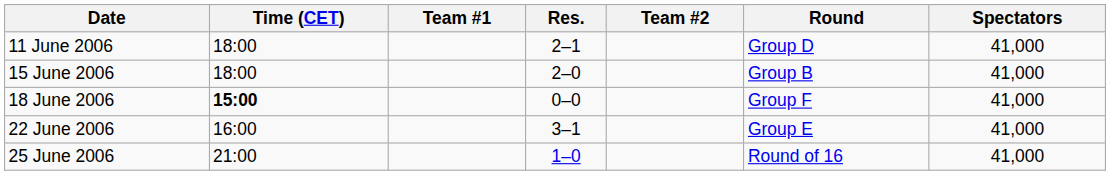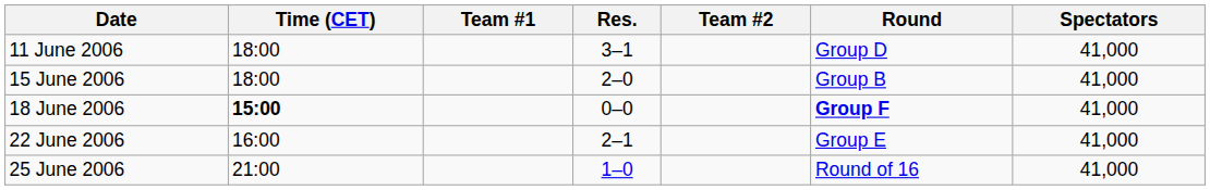11 June 2006 | Res.: 2–1 -> 3–1
18 June 2006 | Round: normal -> bold
22 June 2006 | Res.: 3–1 -> 2–1
